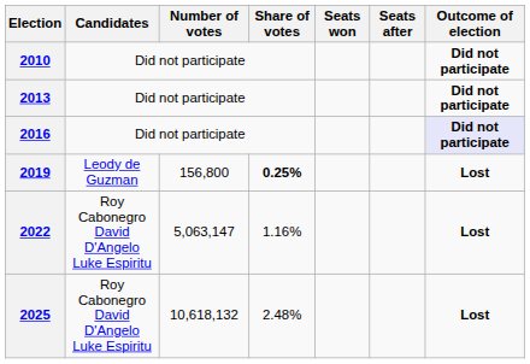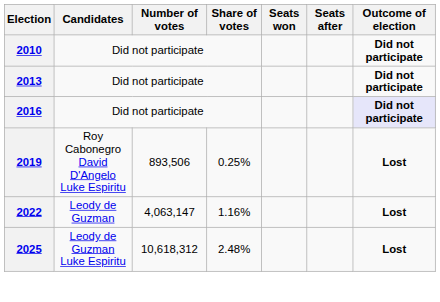2019 | Candidates: Leody de Guzman -> Roy Cabonegro David D'Angelo Luke Espiritu
2019 | Number of votes: 156,800 -> 893,506
2019 | Share of votes: bold -> normal
2022 | Candidates: Roy Cabonegro David D'Angelo Luke Espiritu -> Leody de Guzman
2022 | Number of votes: 5,063,147 -> 4,063,147
2025 | Candidates: Roy Cabonegro David D'Angelo Luke Espiritu -> Leody de Guzman Luke Espiritu
2025 | Number of votes: 10,618,132 -> 10,618,312
